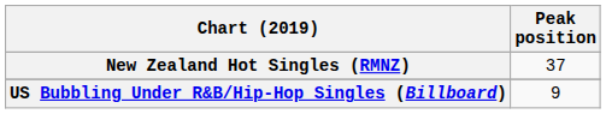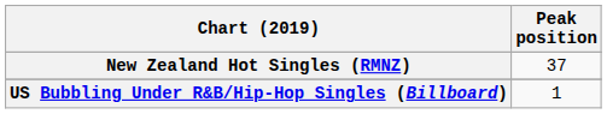US Bubbling Under R&B/Hip-Hop Singles (Billboard) | Peak position: 9 -> 1
